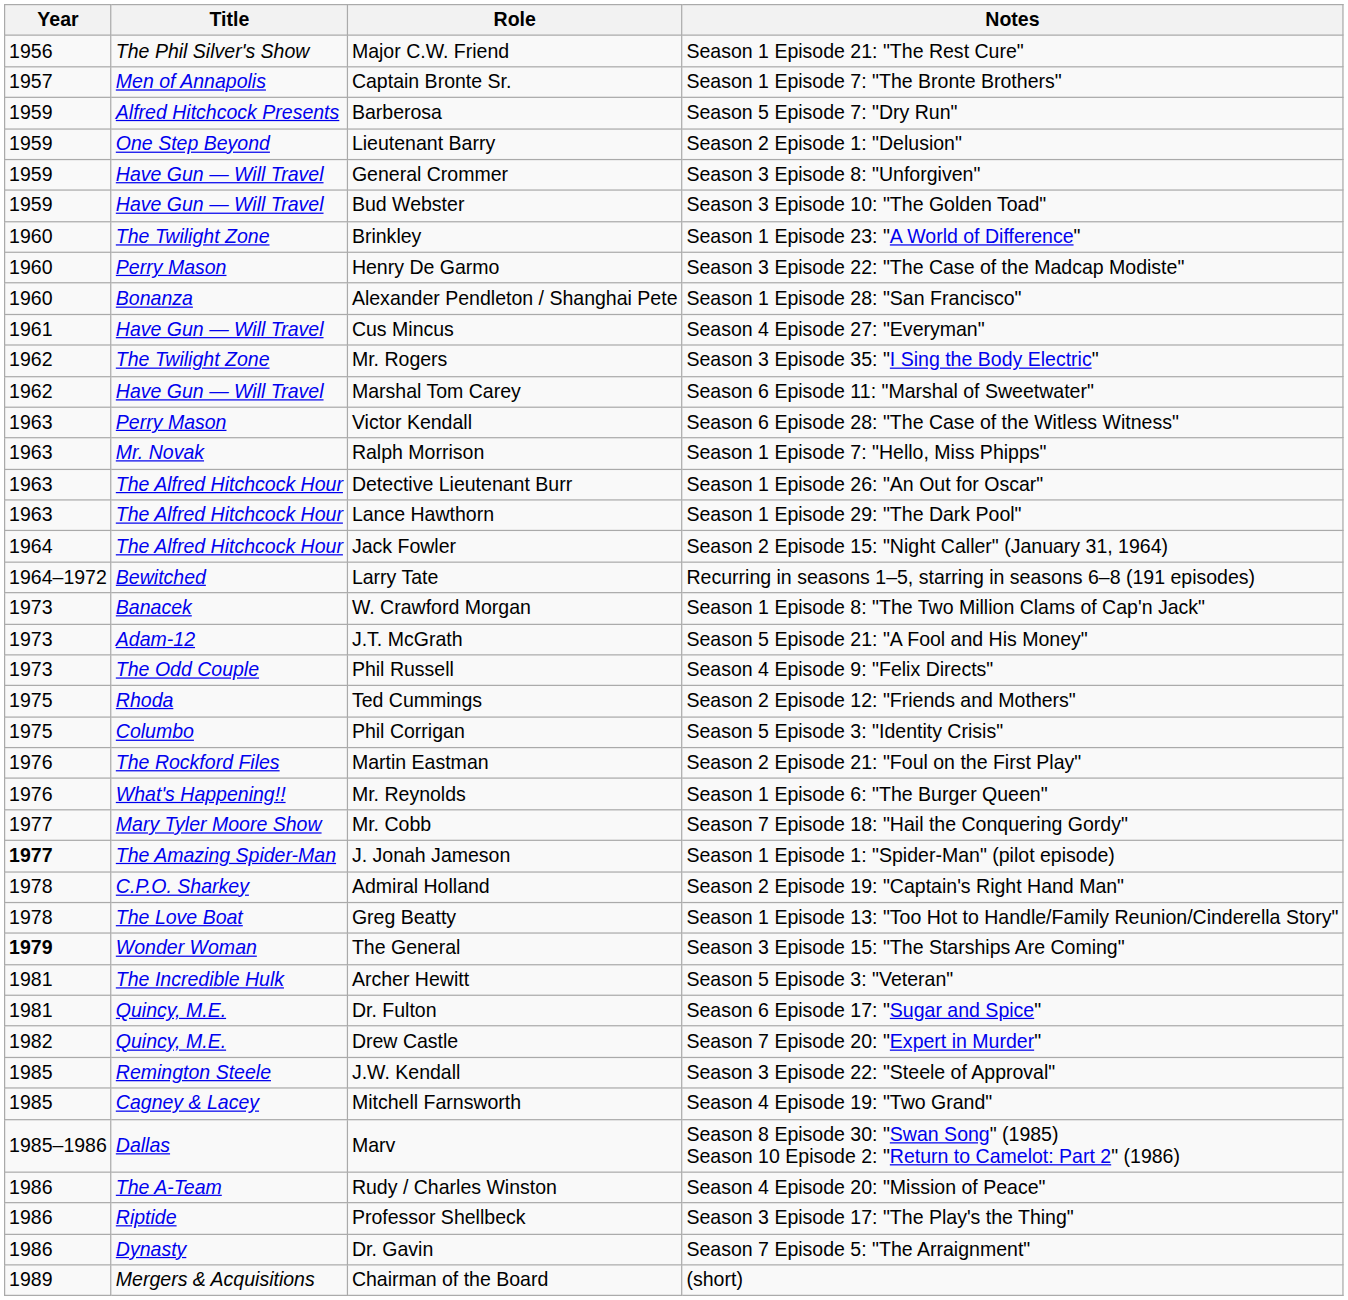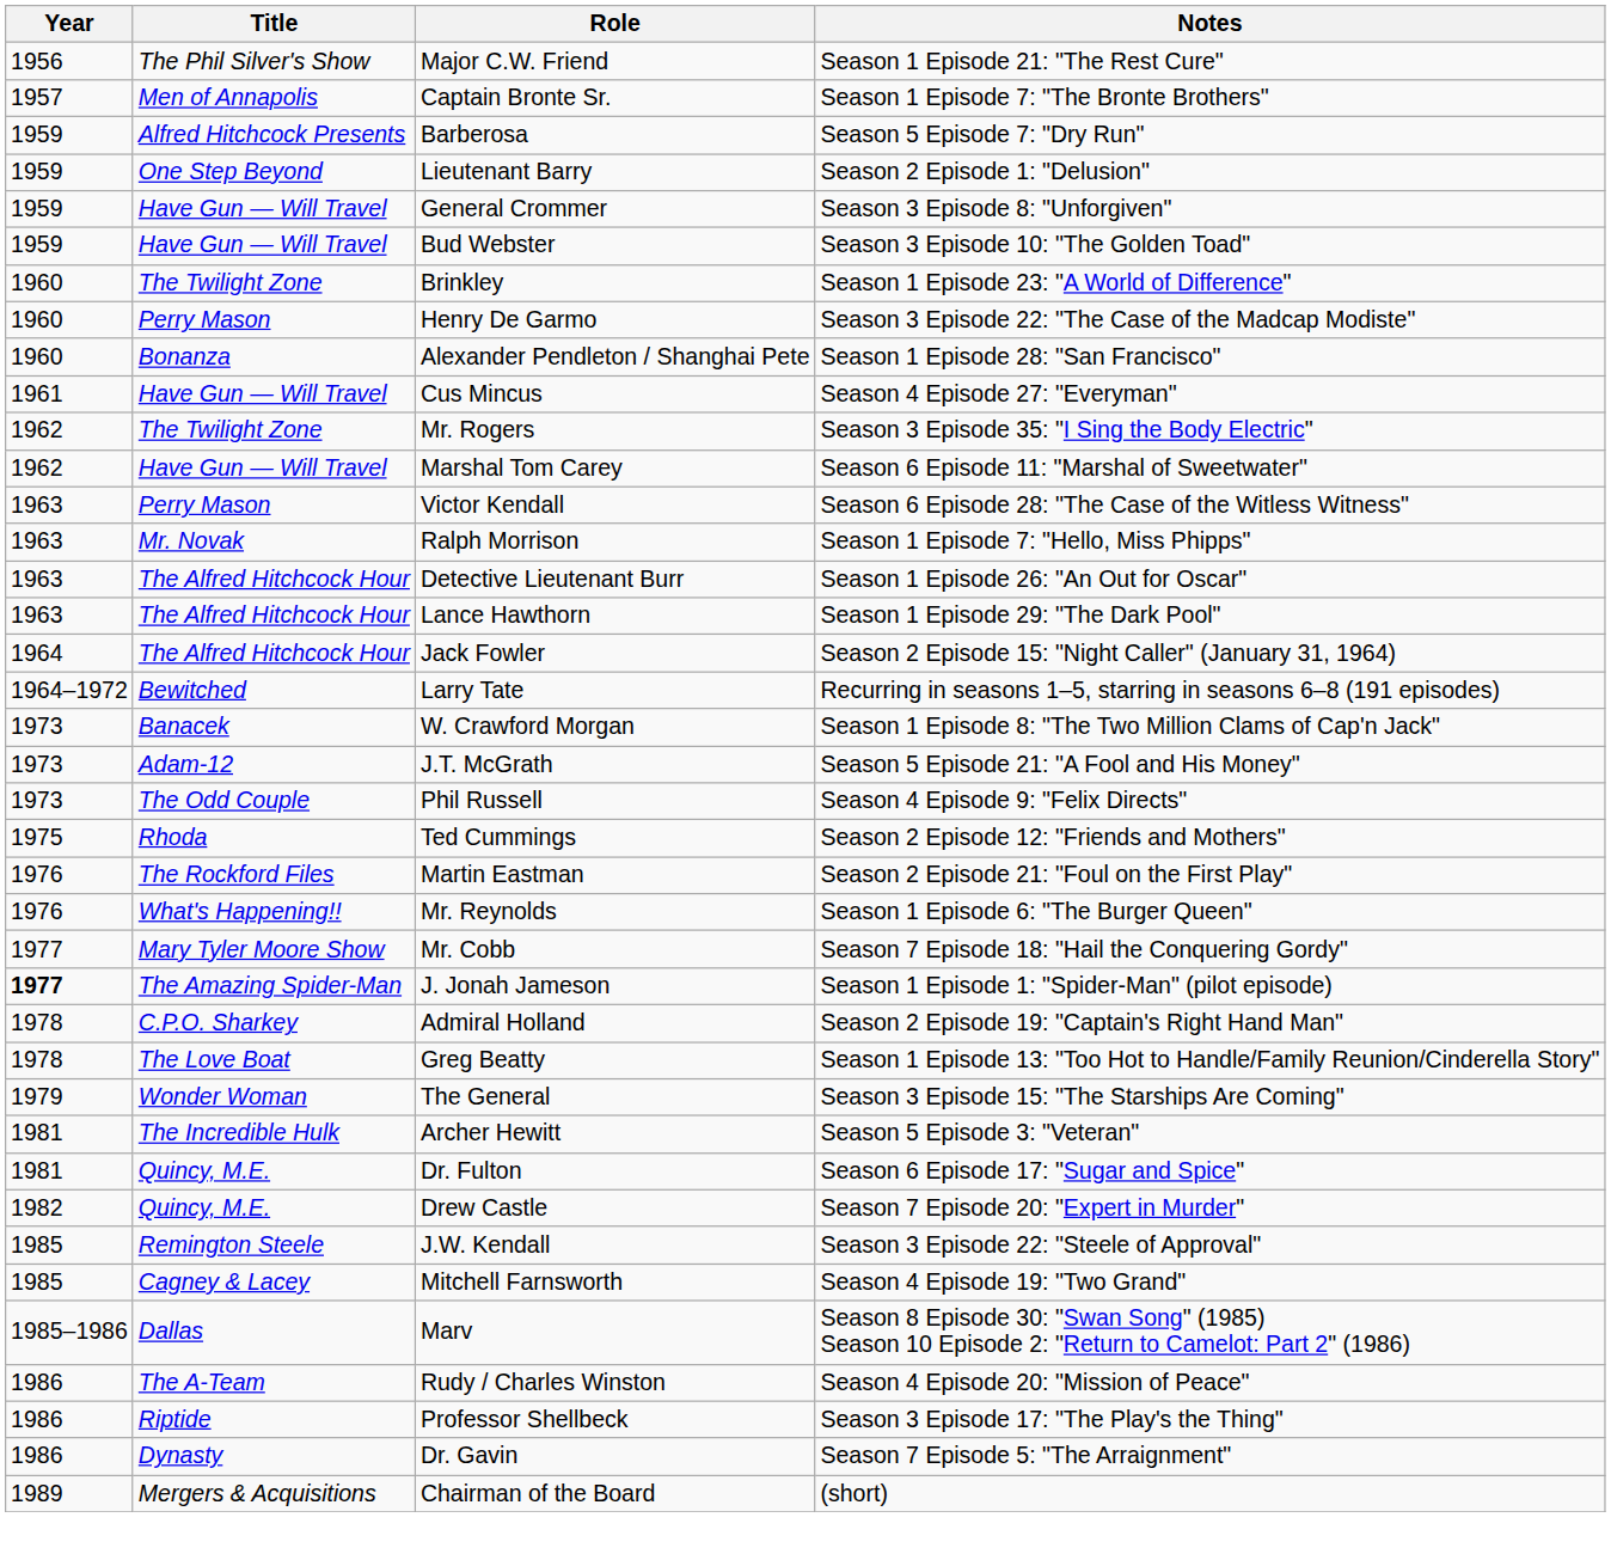- row: 1975 | Columbo | Phil Corrigan | Season 5 Episode 3: "Identity Crisis"
The General | Year: bold -> normal
